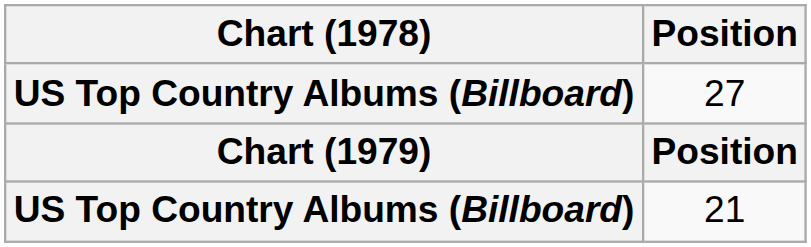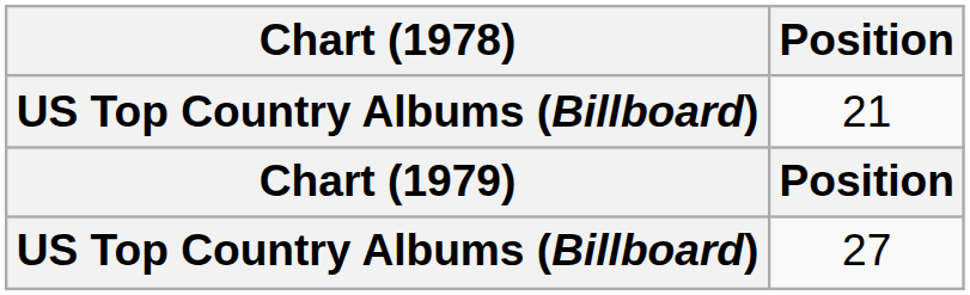rows swapped: 27 <-> 21
